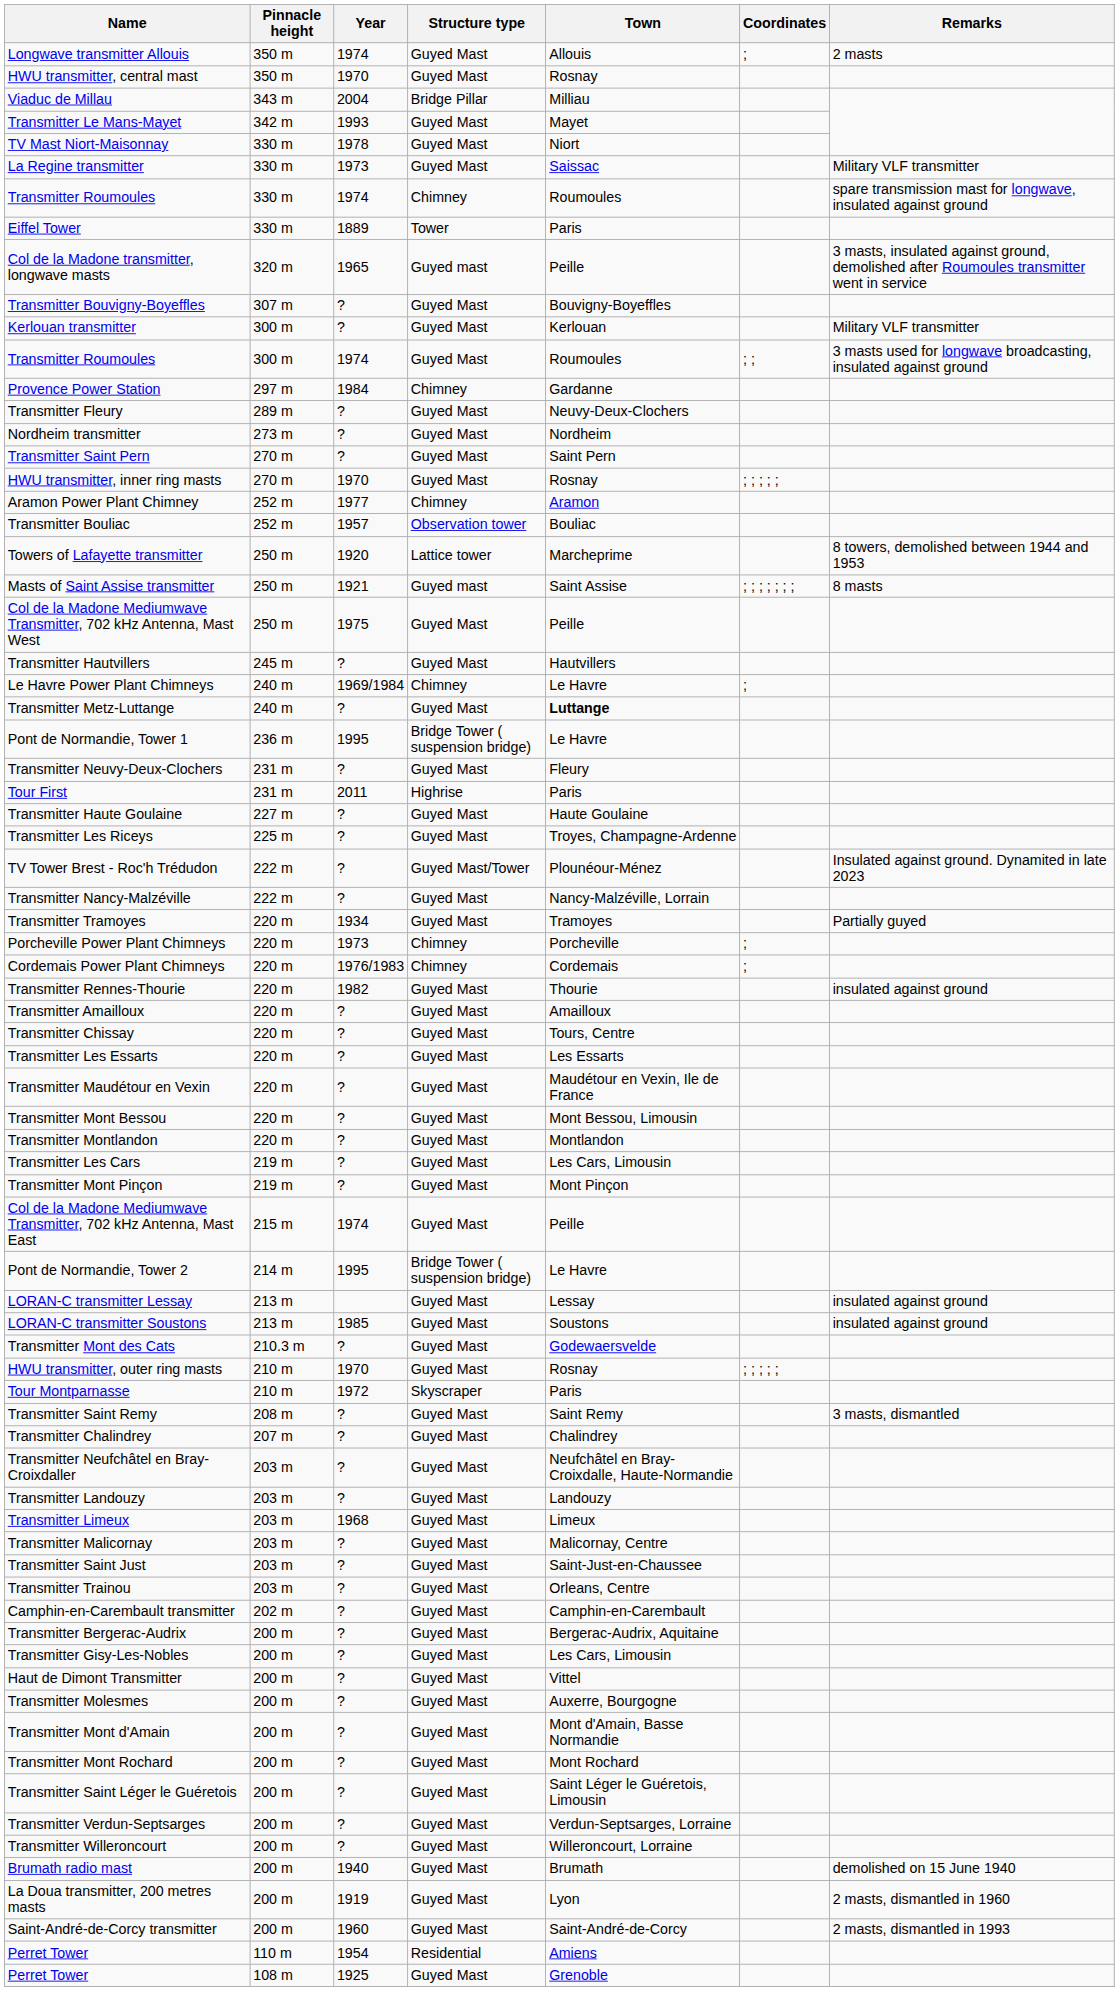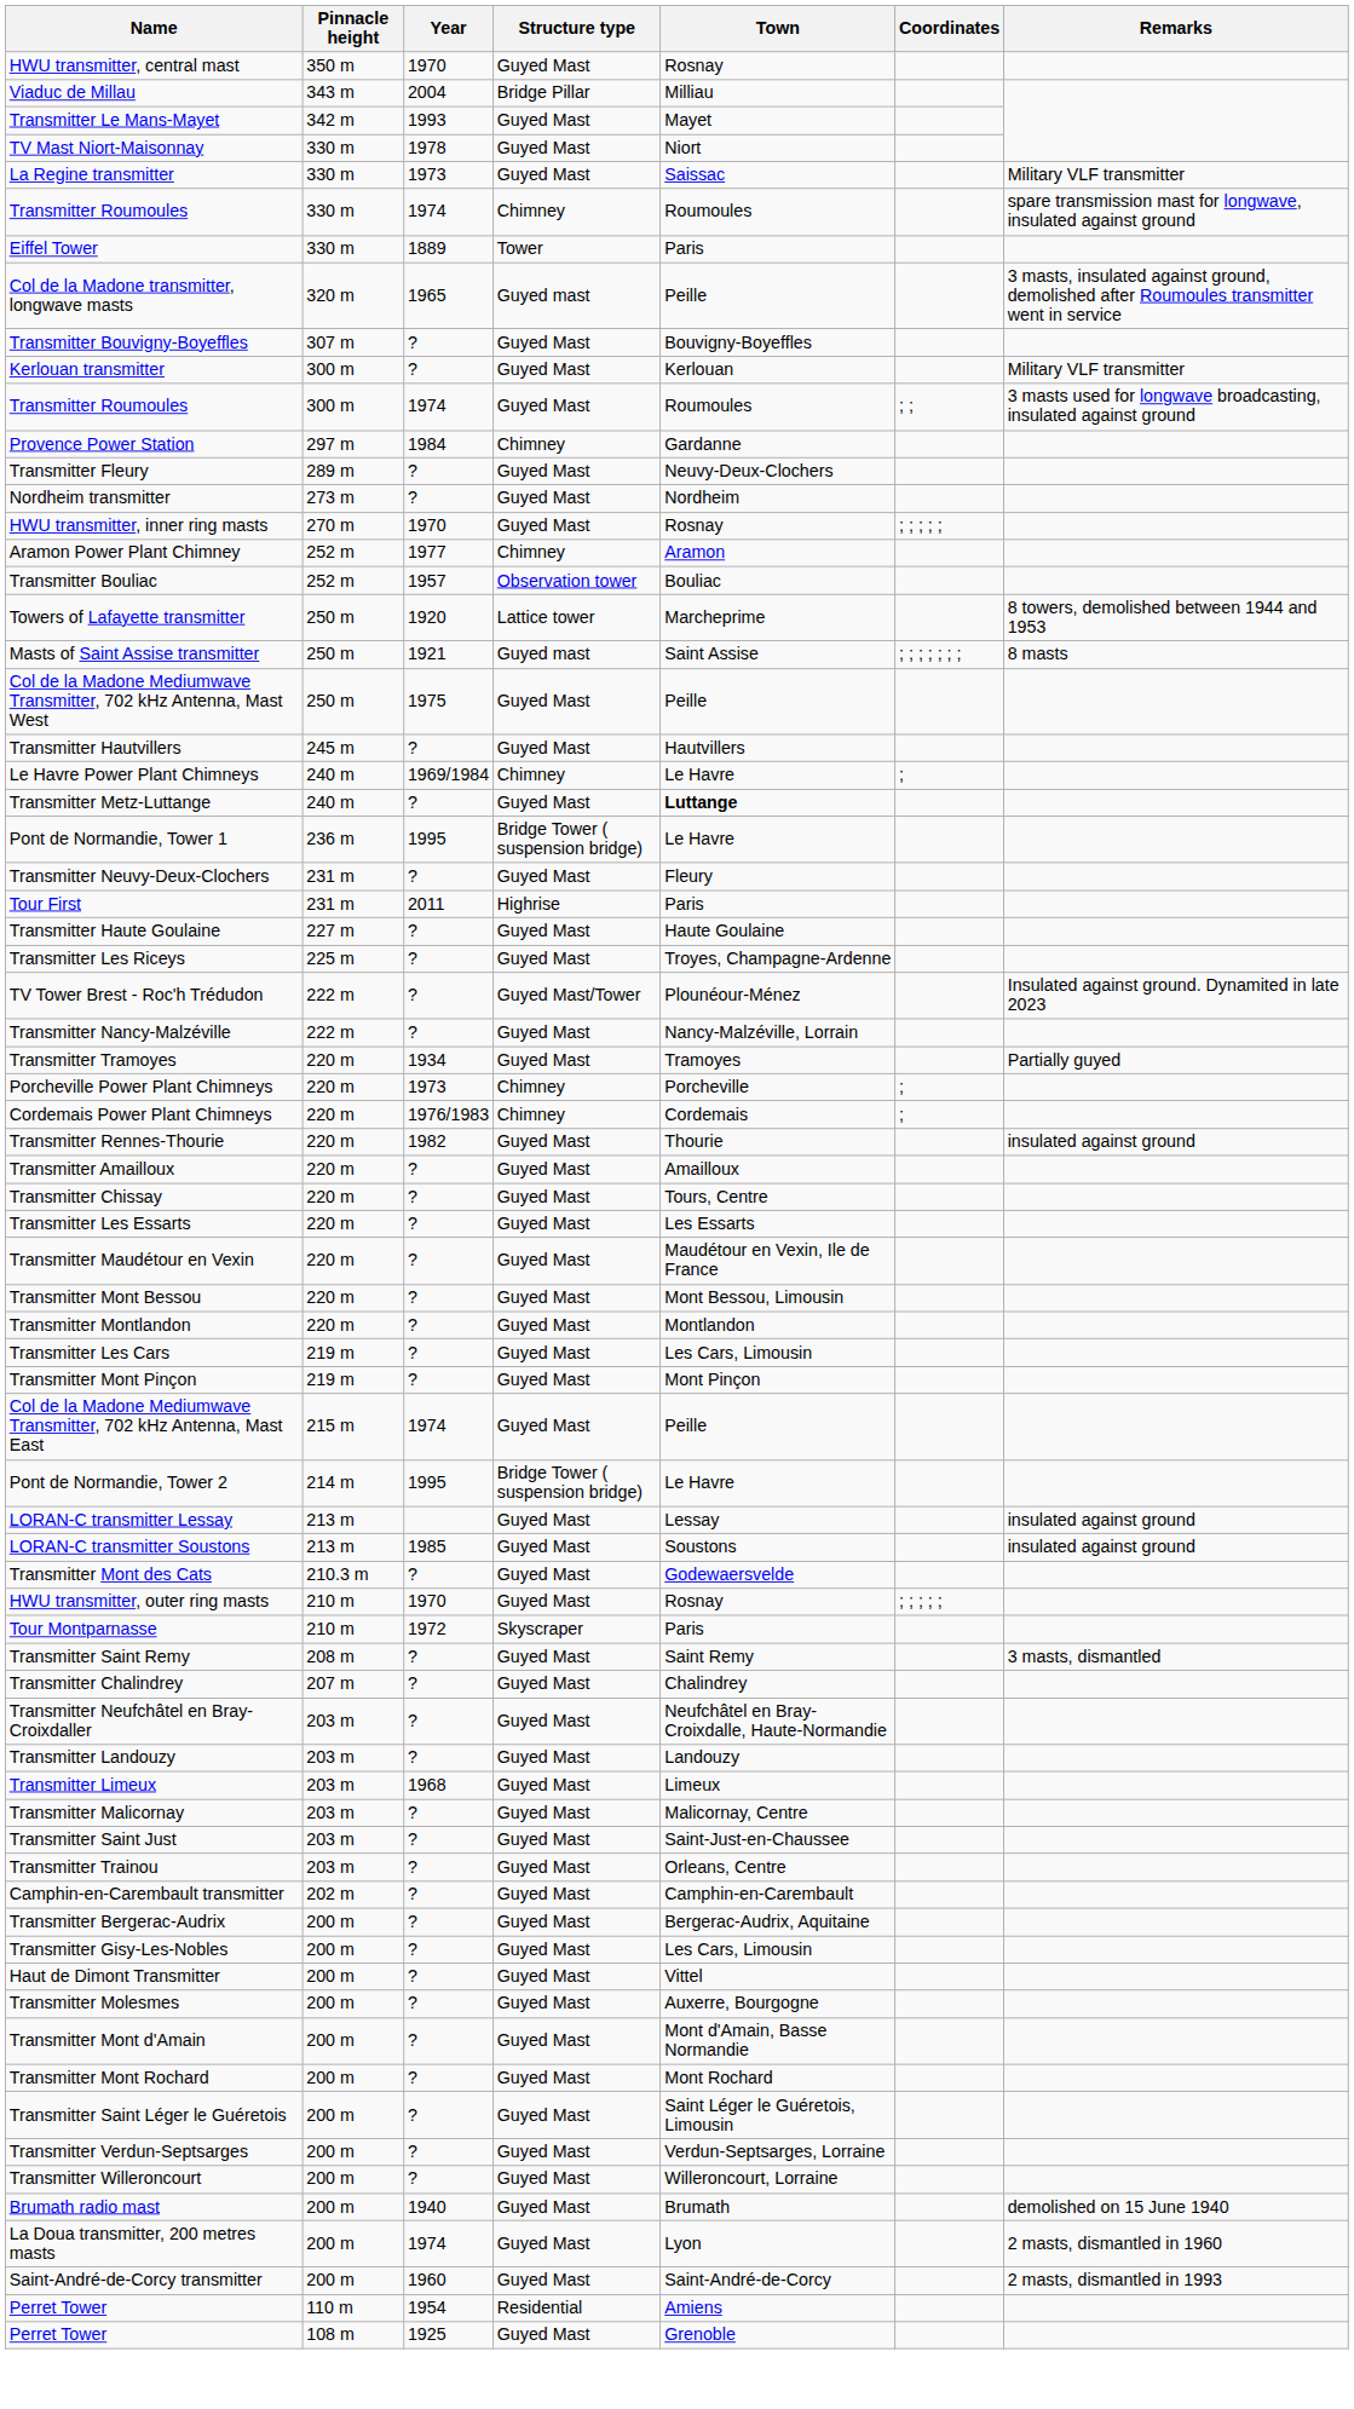- row: Longwave transmitter Allouis | 350 m | 1974 | Guyed Mast | Allouis | ; | 2 masts
- row: Transmitter Saint Pern | 270 m | ? | Guyed Mast | Saint Pern
La Doua transmitter, 200 metres masts | Year: 1919 -> 1974
